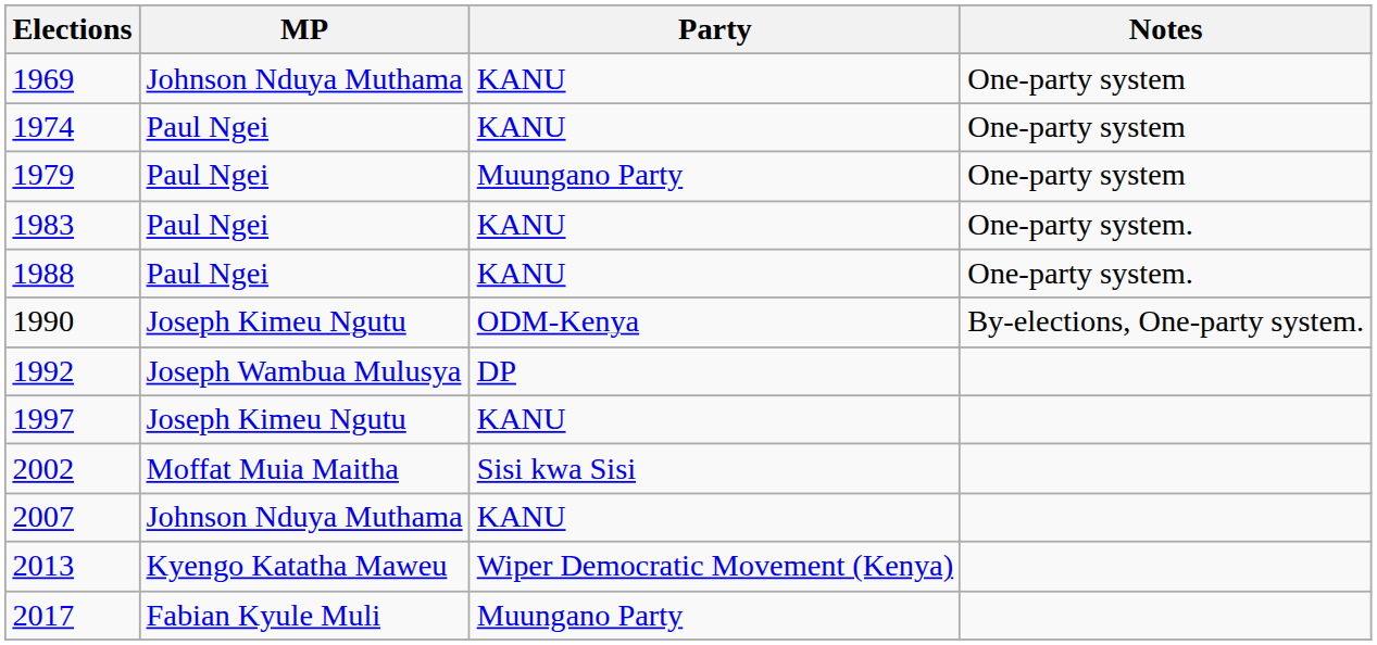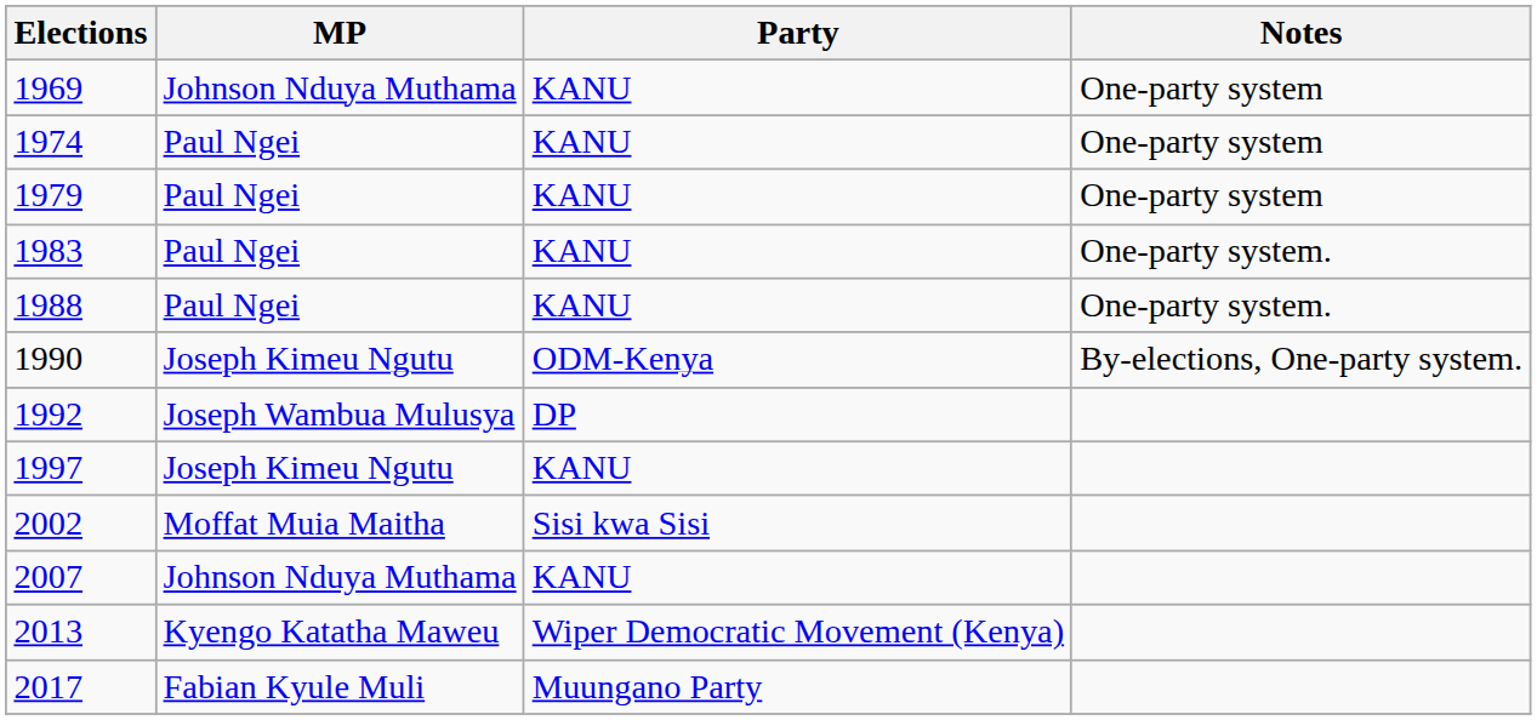1979 | Party: Muungano Party -> KANU
